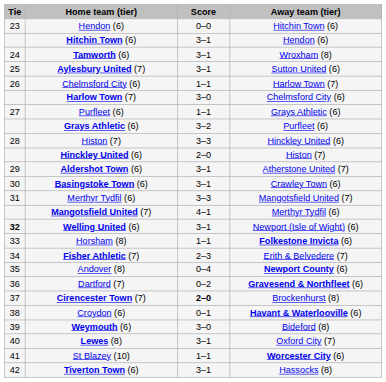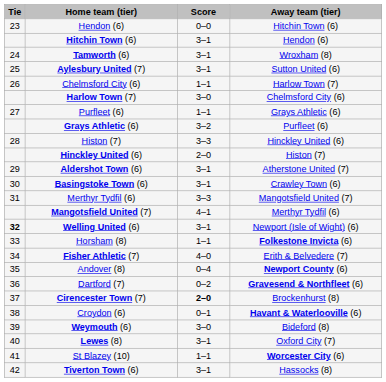Fisher Athletic (7) | Score: 2–3 -> 4–0
